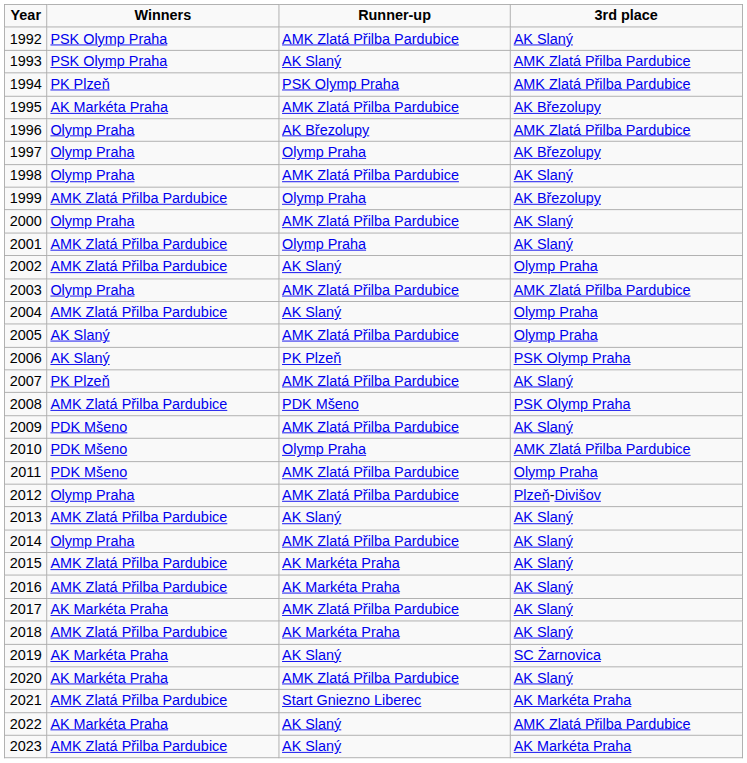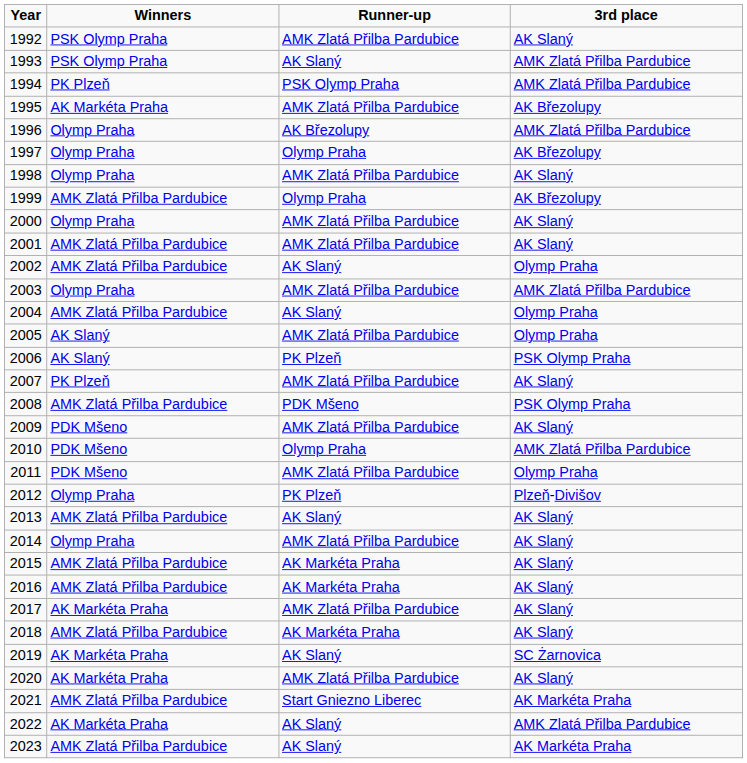2001 | Runner-up: Olymp Praha -> AMK Zlatá Přilba Pardubice
2012 | Runner-up: AMK Zlatá Přilba Pardubice -> PK Plzeň
